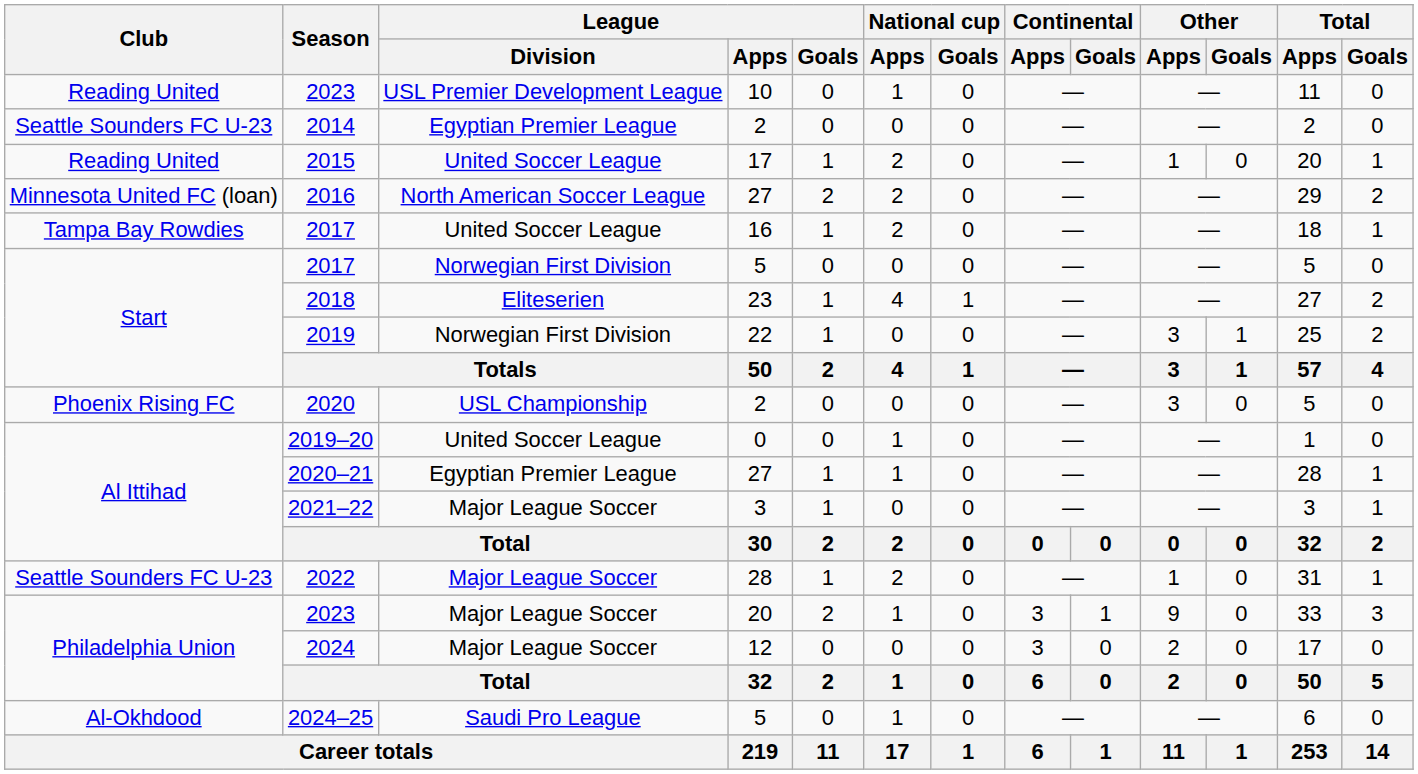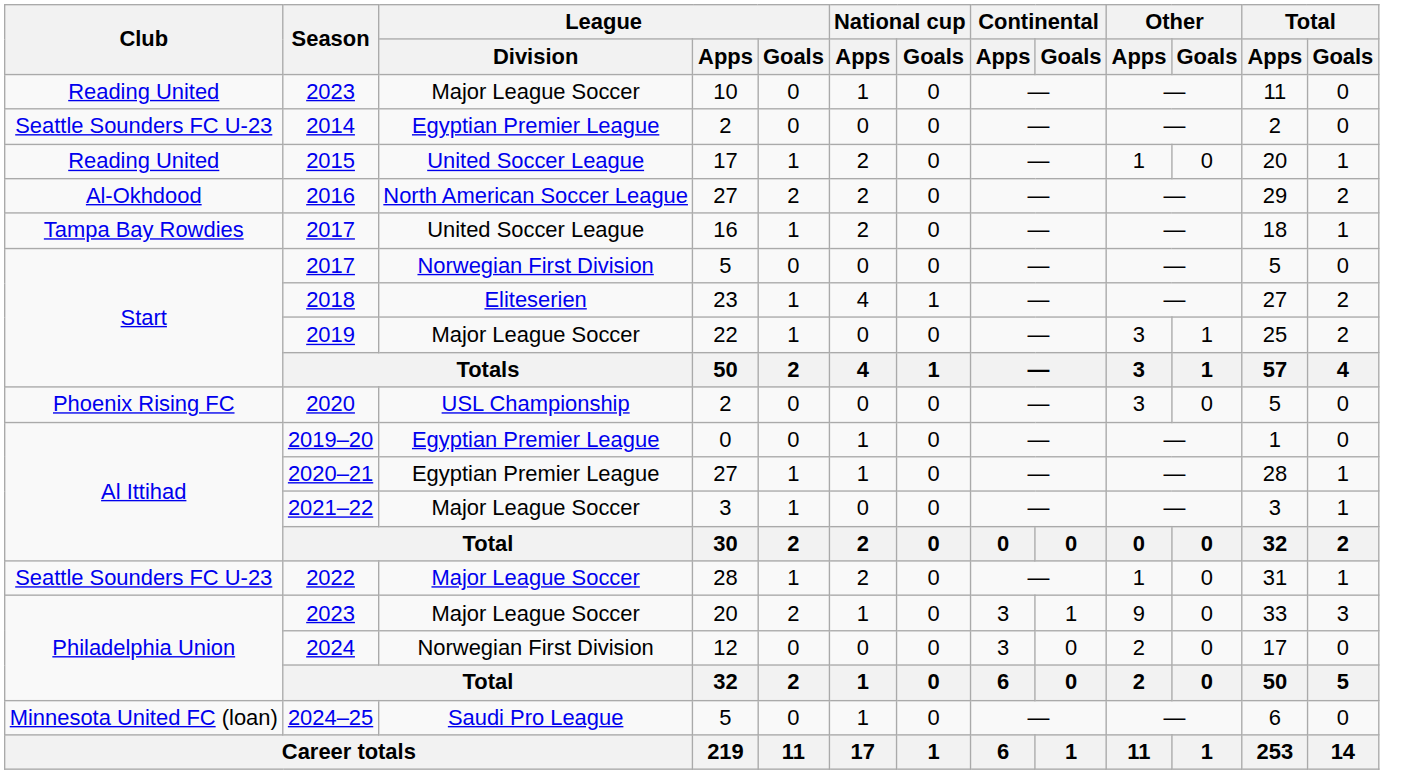2023 / 10 | League / Division: USL Premier Development League -> Major League Soccer
2016 | Club: Minnesota United FC (loan) -> Al-Okhdood
2019 | League / Division: Norwegian First Division -> Major League Soccer
2019–20 | League / Division: United Soccer League -> Egyptian Premier League
2024 | League / Division: Major League Soccer -> Norwegian First Division
2024–25 | Club: Al-Okhdood -> Minnesota United FC (loan)
